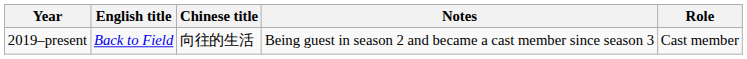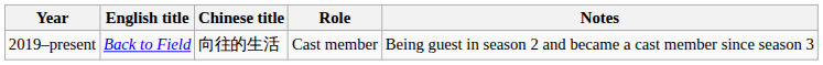columns swapped: Role <-> Notes
